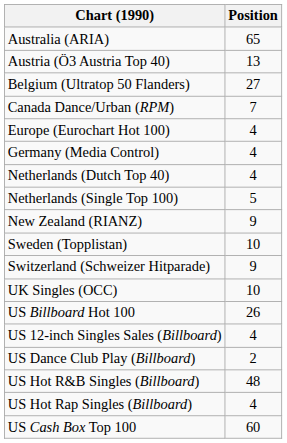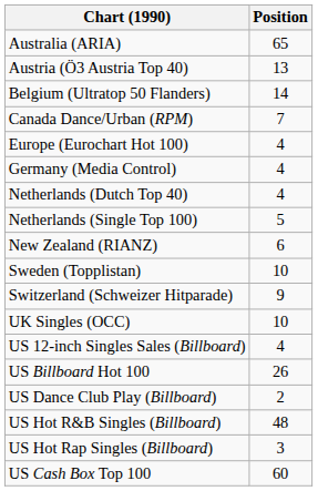Belgium (Ultratop 50 Flanders) | Position: 27 -> 14
New Zealand (RIANZ) | Position: 9 -> 6
rows swapped: US Billboard Hot 100 <-> US 12-inch Singles Sales (Billboard)
US Hot Rap Singles (Billboard) | Position: 4 -> 3
